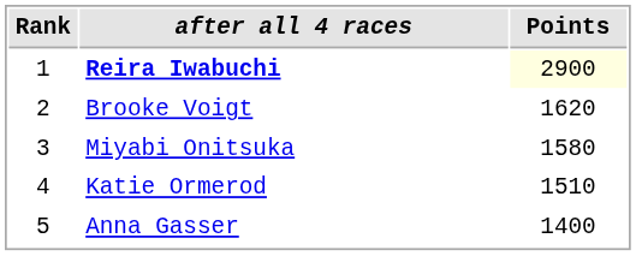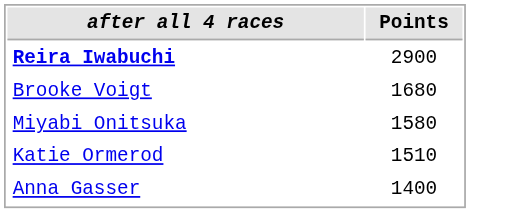- column: Rank | 1 | 2 | 3 | 4 | 5
Reira Iwabuchi | Points: lightyellow background -> no background
Brooke Voigt | Points: 1620 -> 1680
